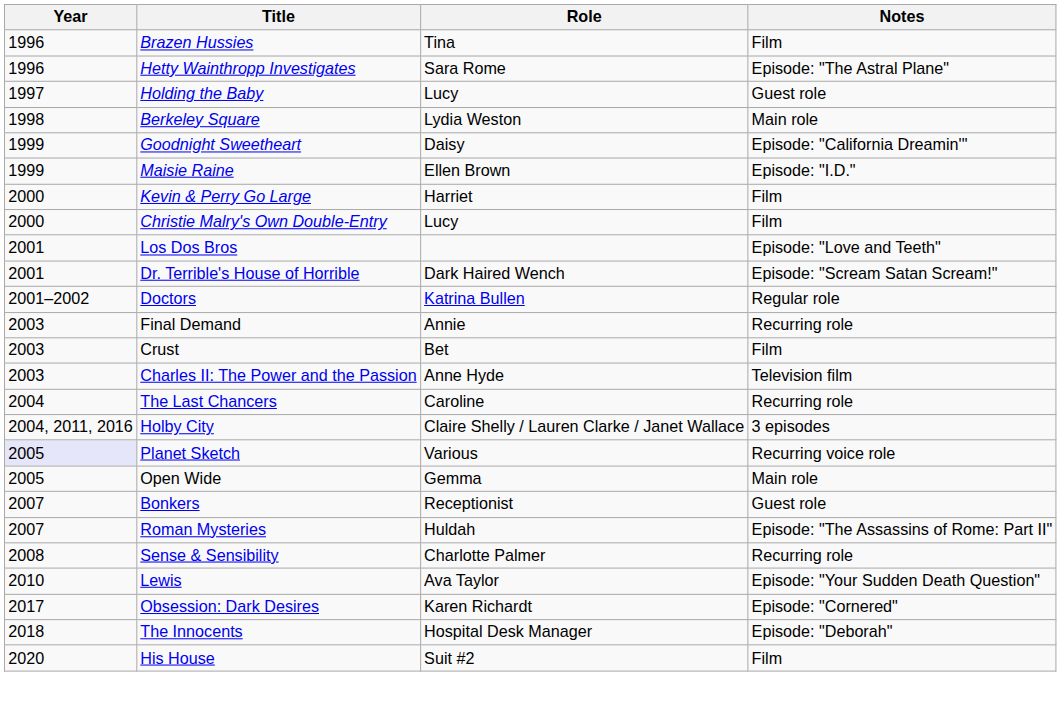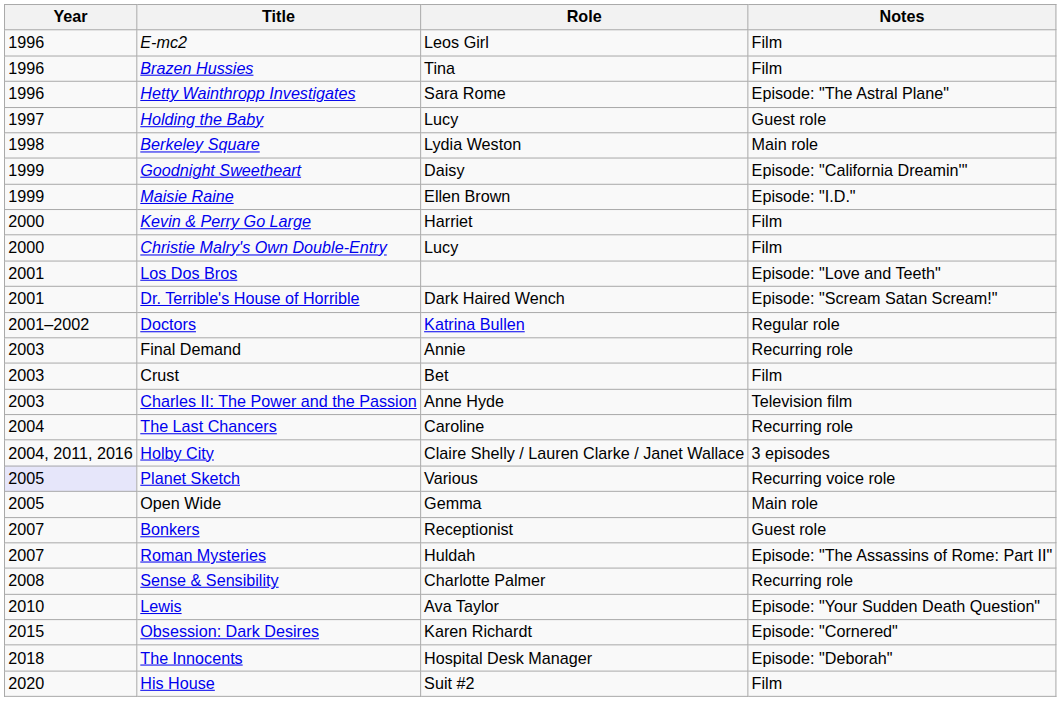+ row: 1996 | E-mc2 | Leos Girl | Film
Obsession: Dark Desires | Year: 2017 -> 2015
